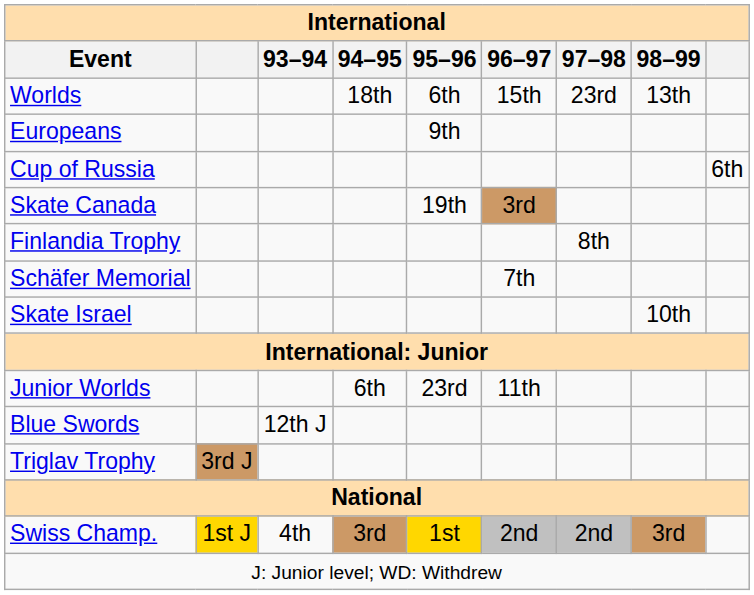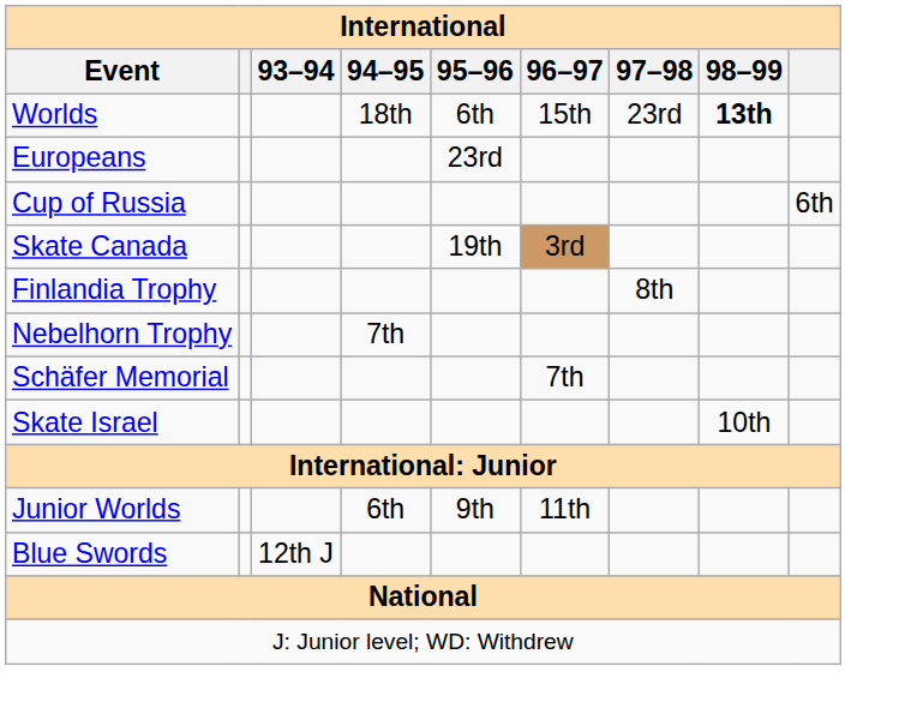Worlds | 98–99: normal -> bold
Europeans | 95–96: 9th -> 23rd
+ row: Nebelhorn Trophy | 7th
Junior Worlds | 95–96: 23rd -> 9th
- row: Triglav Trophy | 3rd J
- row: Swiss Champ. | 1st J | 4th | 3rd | 1st | 2nd | 2nd | 3rd
